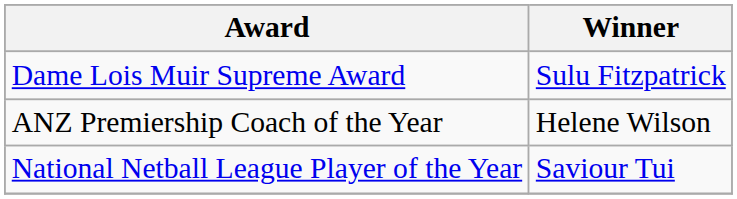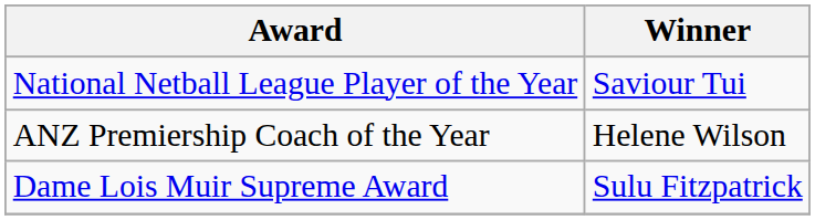rows swapped: Dame Lois Muir Supreme Award <-> National Netball League Player of the Year
